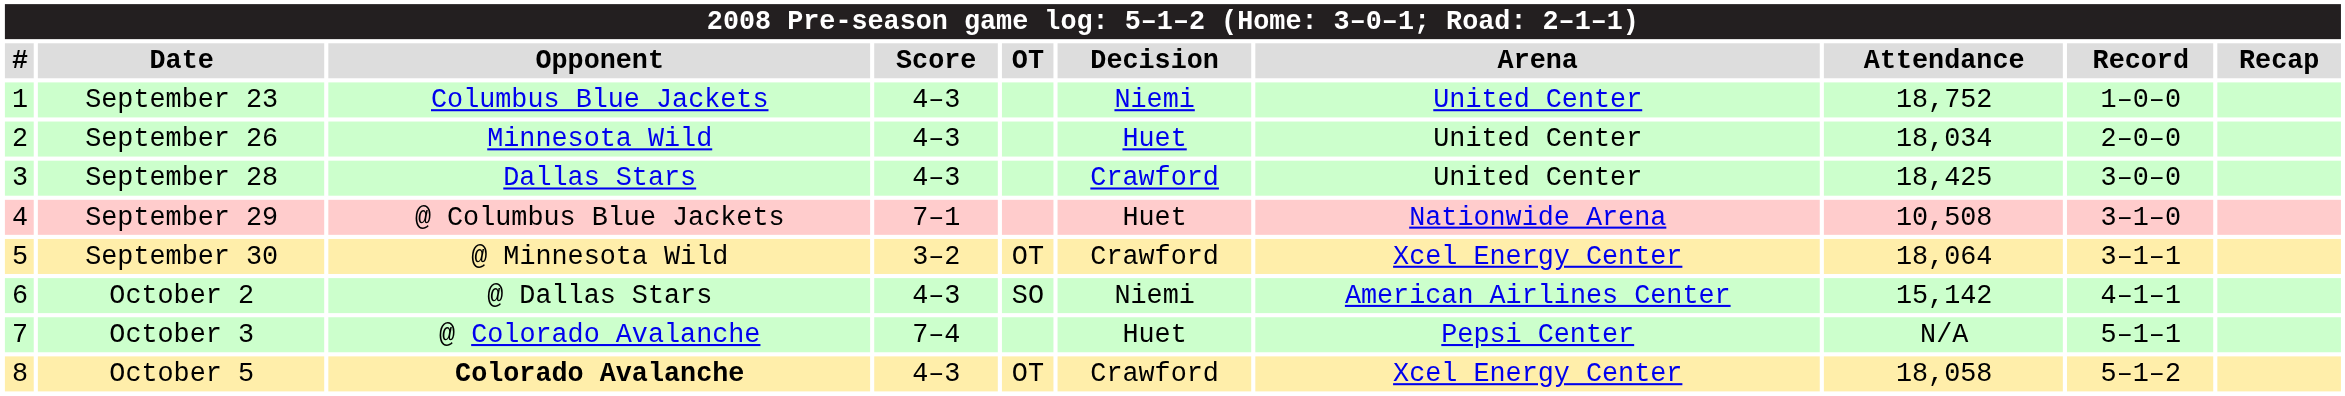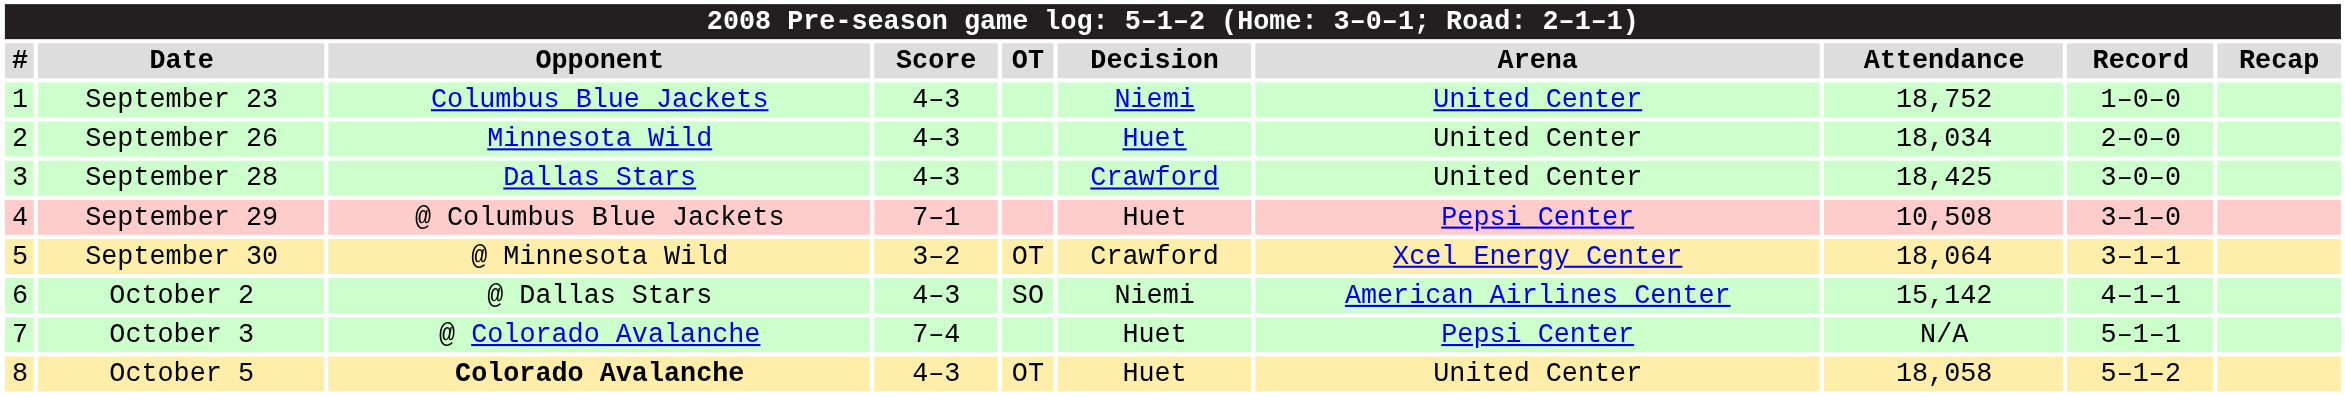September 29 | Arena: Nationwide Arena -> Pepsi Center
October 5 | Decision: Crawford -> Huet
October 5 | Arena: Xcel Energy Center -> United Center
